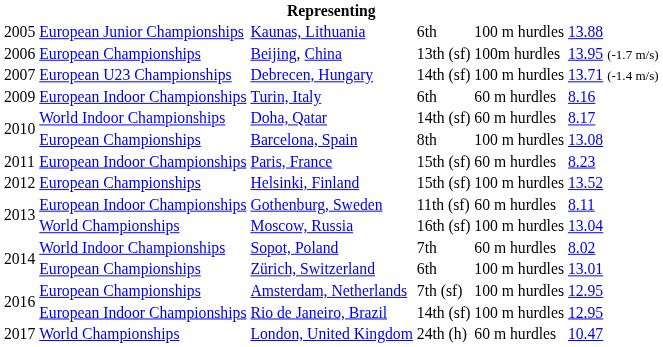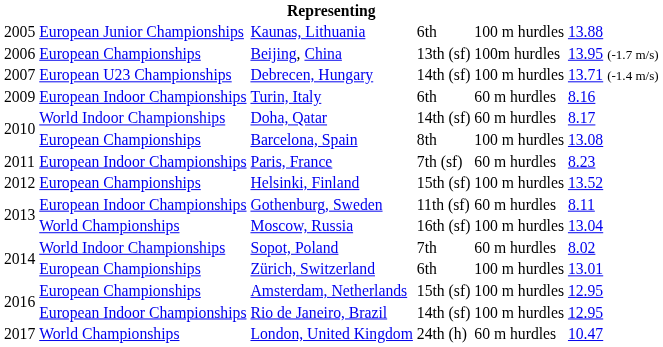Paris, France | column 4: 15th (sf) -> 7th (sf)
Amsterdam, Netherlands | column 4: 7th (sf) -> 15th (sf)
